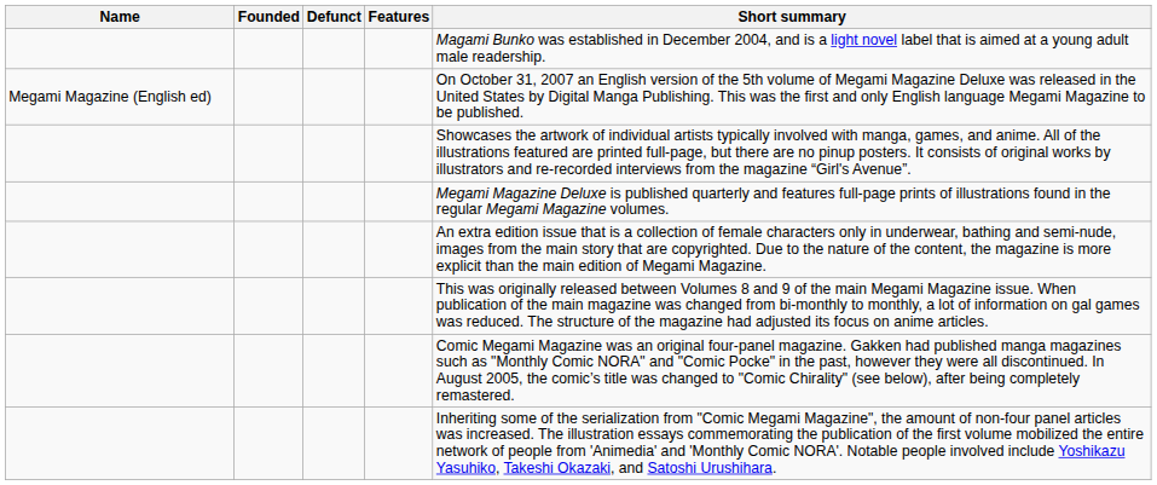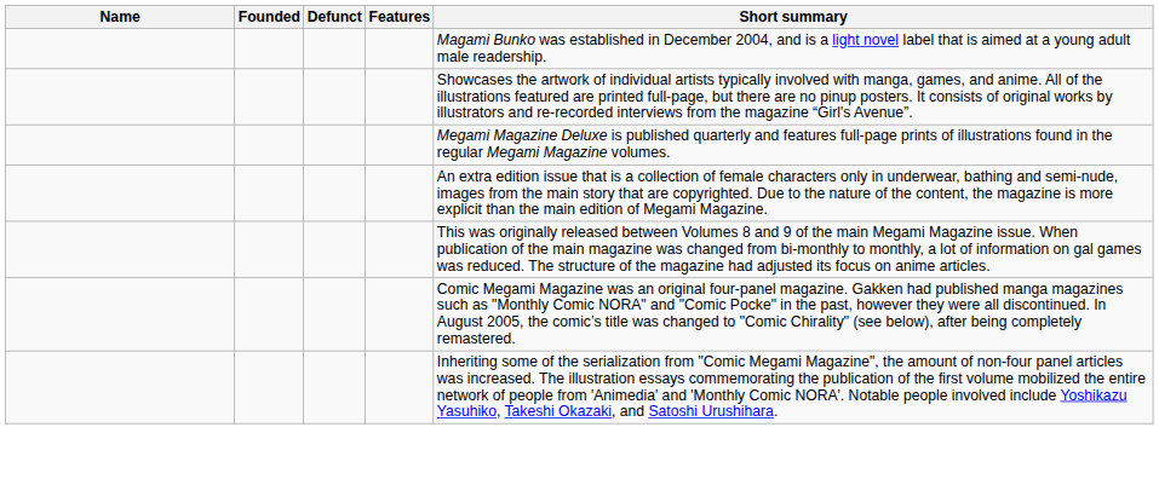- row: Megami Magazine (English ed) | On October 31, 2007 an English version of the 5th volume of Megami Magazine Deluxe was released in the United States by Digital Manga Publishing. This was the first and only English language Megami Magazine to be published.
